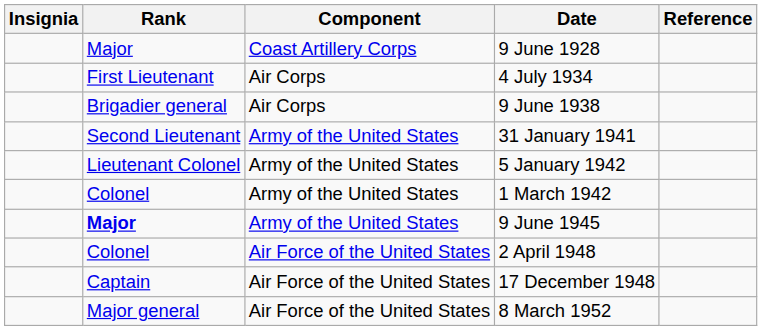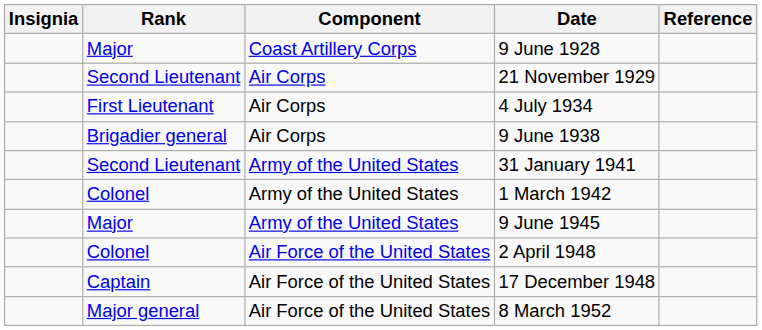+ row: Second Lieutenant | Air Corps | 21 November 1929
- row: Lieutenant Colonel | Army of the United States | 5 January 1942
9 June 1945 | Rank: bold -> normal
